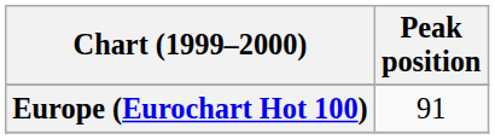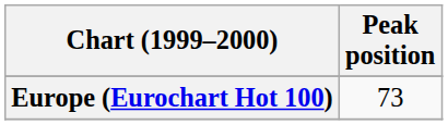Europe (Eurochart Hot 100) | Peak position: 91 -> 73
